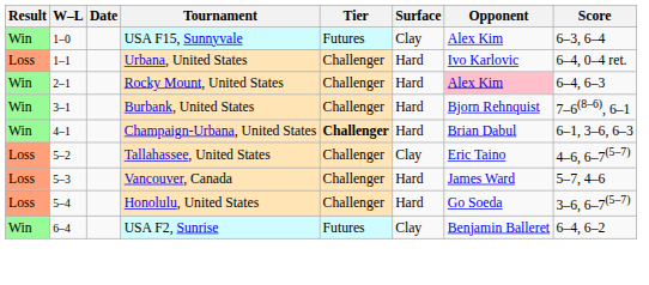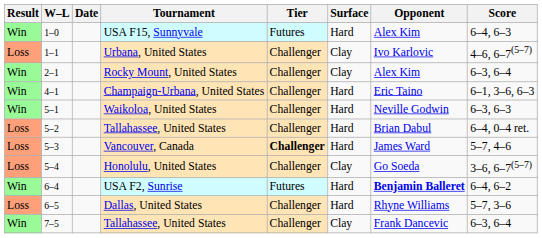USA F15, Sunnyvale | Surface: Clay -> Hard
USA F15, Sunnyvale | Score: 6–3, 6–4 -> 6–4, 6–3
Urbana, United States | Surface: Hard -> Clay
Urbana, United States | Score: 6–4, 0–4 ret. -> 4–6, 6–7(5–7)
Rocky Mount, United States | Surface: Hard -> Clay
Rocky Mount, United States | Opponent: pink background -> no background
Rocky Mount, United States | Score: 6–4, 6–3 -> 6–3, 6–4
- row: Win | 3–1 | Burbank, United States | Challenger | Hard | Bjorn Rehnquist | 7–6(8–6), 6–1
Champaign-Urbana, United States | Tier: bold -> normal
Champaign-Urbana, United States | Opponent: Brian Dabul -> Eric Taino
+ row: Win | 5–1 | Waikoloa, United States | Challenger | Hard | Neville Godwin | 6–3, 6–3
5–2 / Tallahassee, United States | Surface: Clay -> Hard
5–2 / Tallahassee, United States | Opponent: Eric Taino -> Brian Dabul
5–2 / Tallahassee, United States | Score: 4–6, 6–7(5–7) -> 6–4, 0–4 ret.
Vancouver, Canada | Tier: normal -> bold
Honolulu, United States | Surface: Hard -> Clay
USA F2, Sunrise | Surface: Clay -> Hard
USA F2, Sunrise | Opponent: normal -> bold
+ row: Loss | 6–5 | Dallas, United States | Challenger | Hard | Rhyne Williams | 5–7, 3–6
+ row: Win | 7–5 | Tallahassee, United States | Challenger | Clay | Frank Dancevic | 6–3, 6–4
